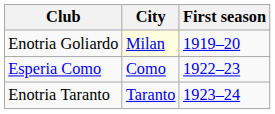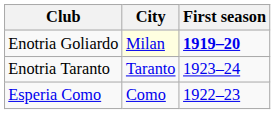Enotria Goliardo | First season: normal -> bold
rows swapped: Enotria Taranto <-> Esperia Como
